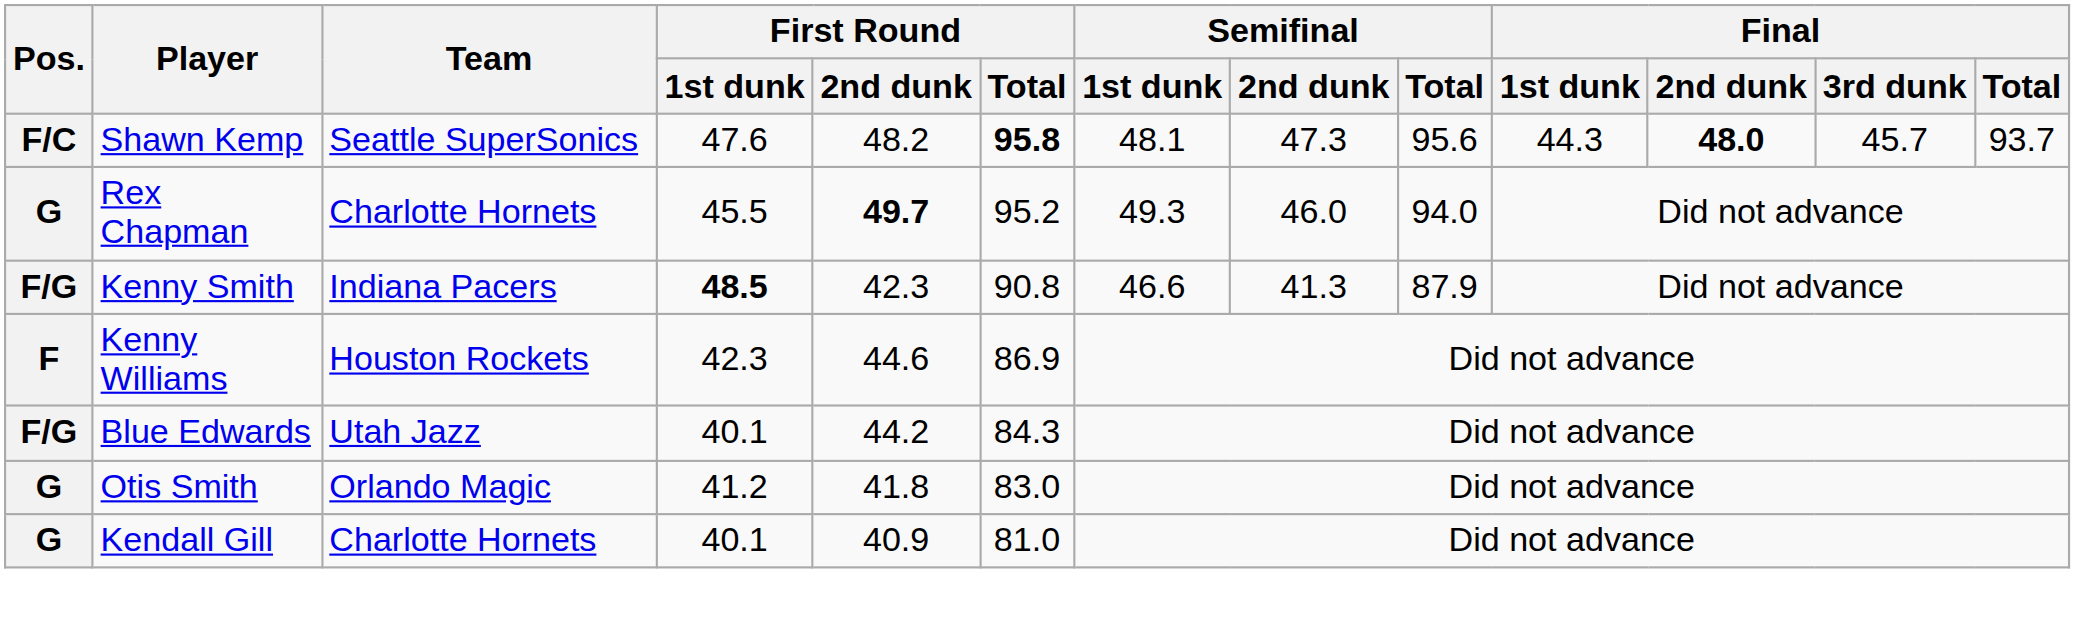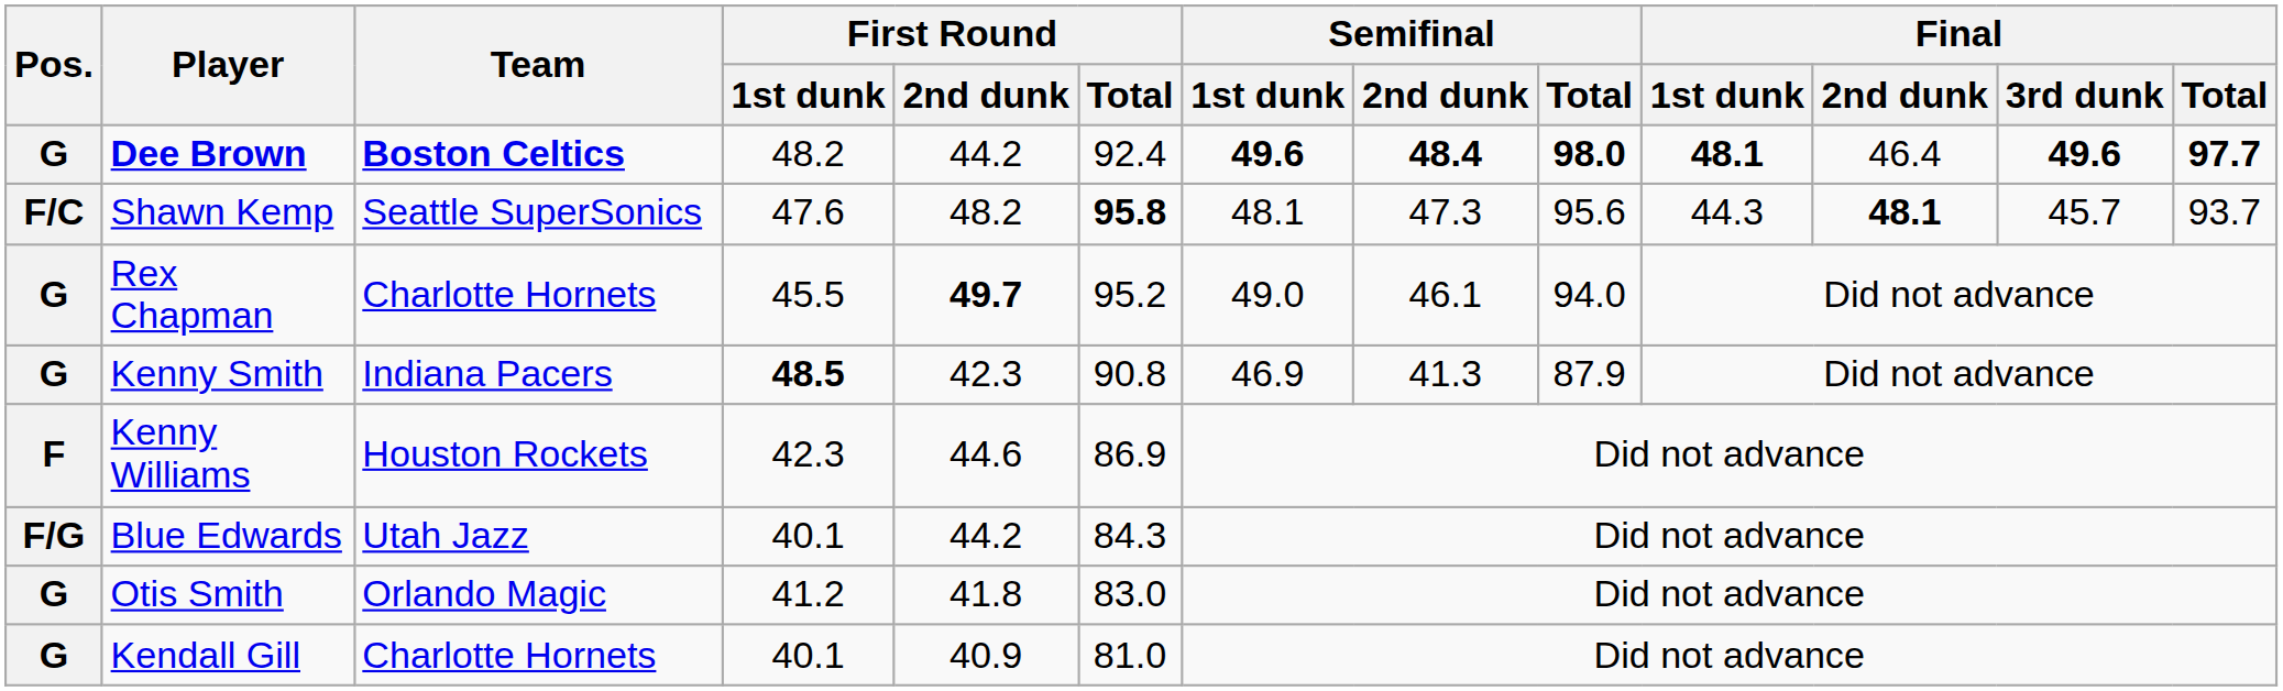+ row: G | Dee Brown | Boston Celtics | 48.2 | 44.2 | 92.4 | 49.6 | 48.4 | 98.0 | 48.1 | 46.4 | 49.6 | 97.7
Shawn Kemp | Final / 2nd dunk: 48.0 -> 48.1
Rex Chapman | Semifinal / 1st dunk: 49.3 -> 49.0
Rex Chapman | Semifinal / 2nd dunk: 46.0 -> 46.1
Kenny Smith | Pos.: F/G -> G
Kenny Smith | Semifinal / 1st dunk: 46.6 -> 46.9
